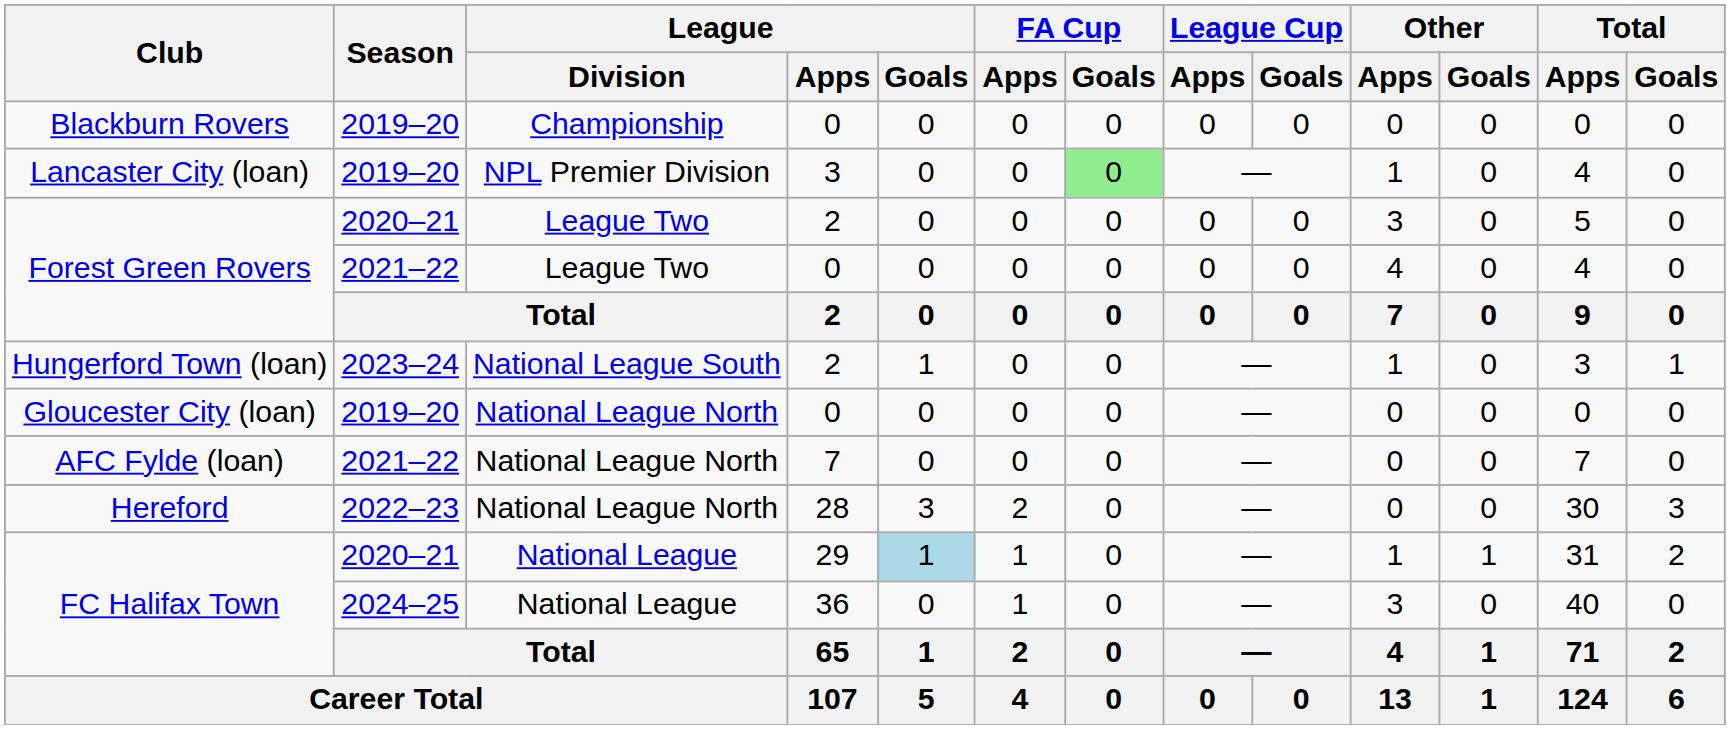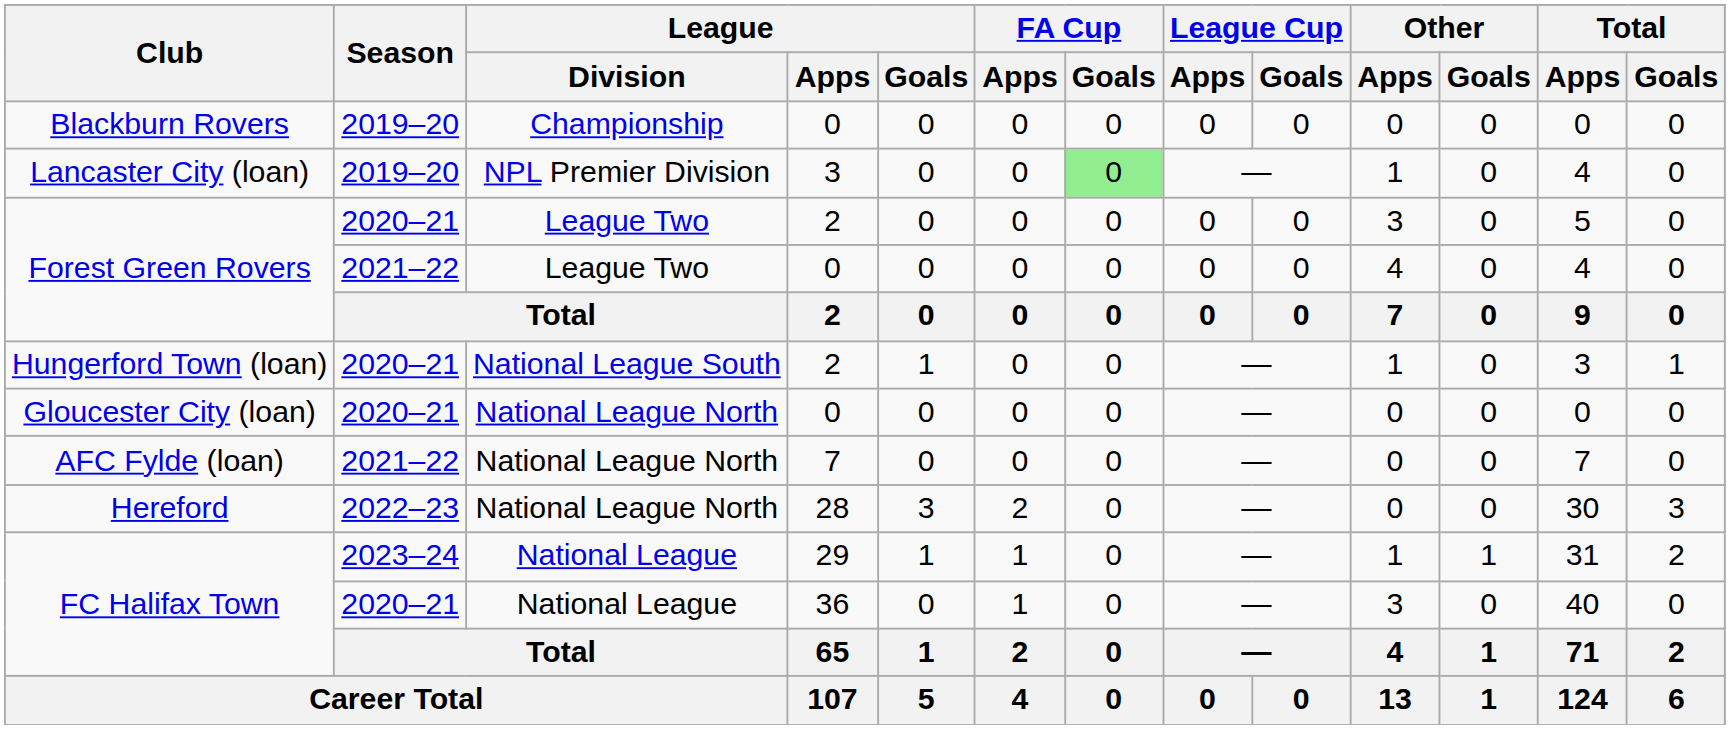Hungerford Town (loan) | Season: 2023–24 -> 2020–21
Gloucester City (loan) | Season: 2019–20 -> 2020–21
FC Halifax Town / 29 | Season: 2020–21 -> 2023–24
FC Halifax Town / 29 | League / Goals: lightblue background -> no background
FC Halifax Town / 36 | Season: 2024–25 -> 2020–21
